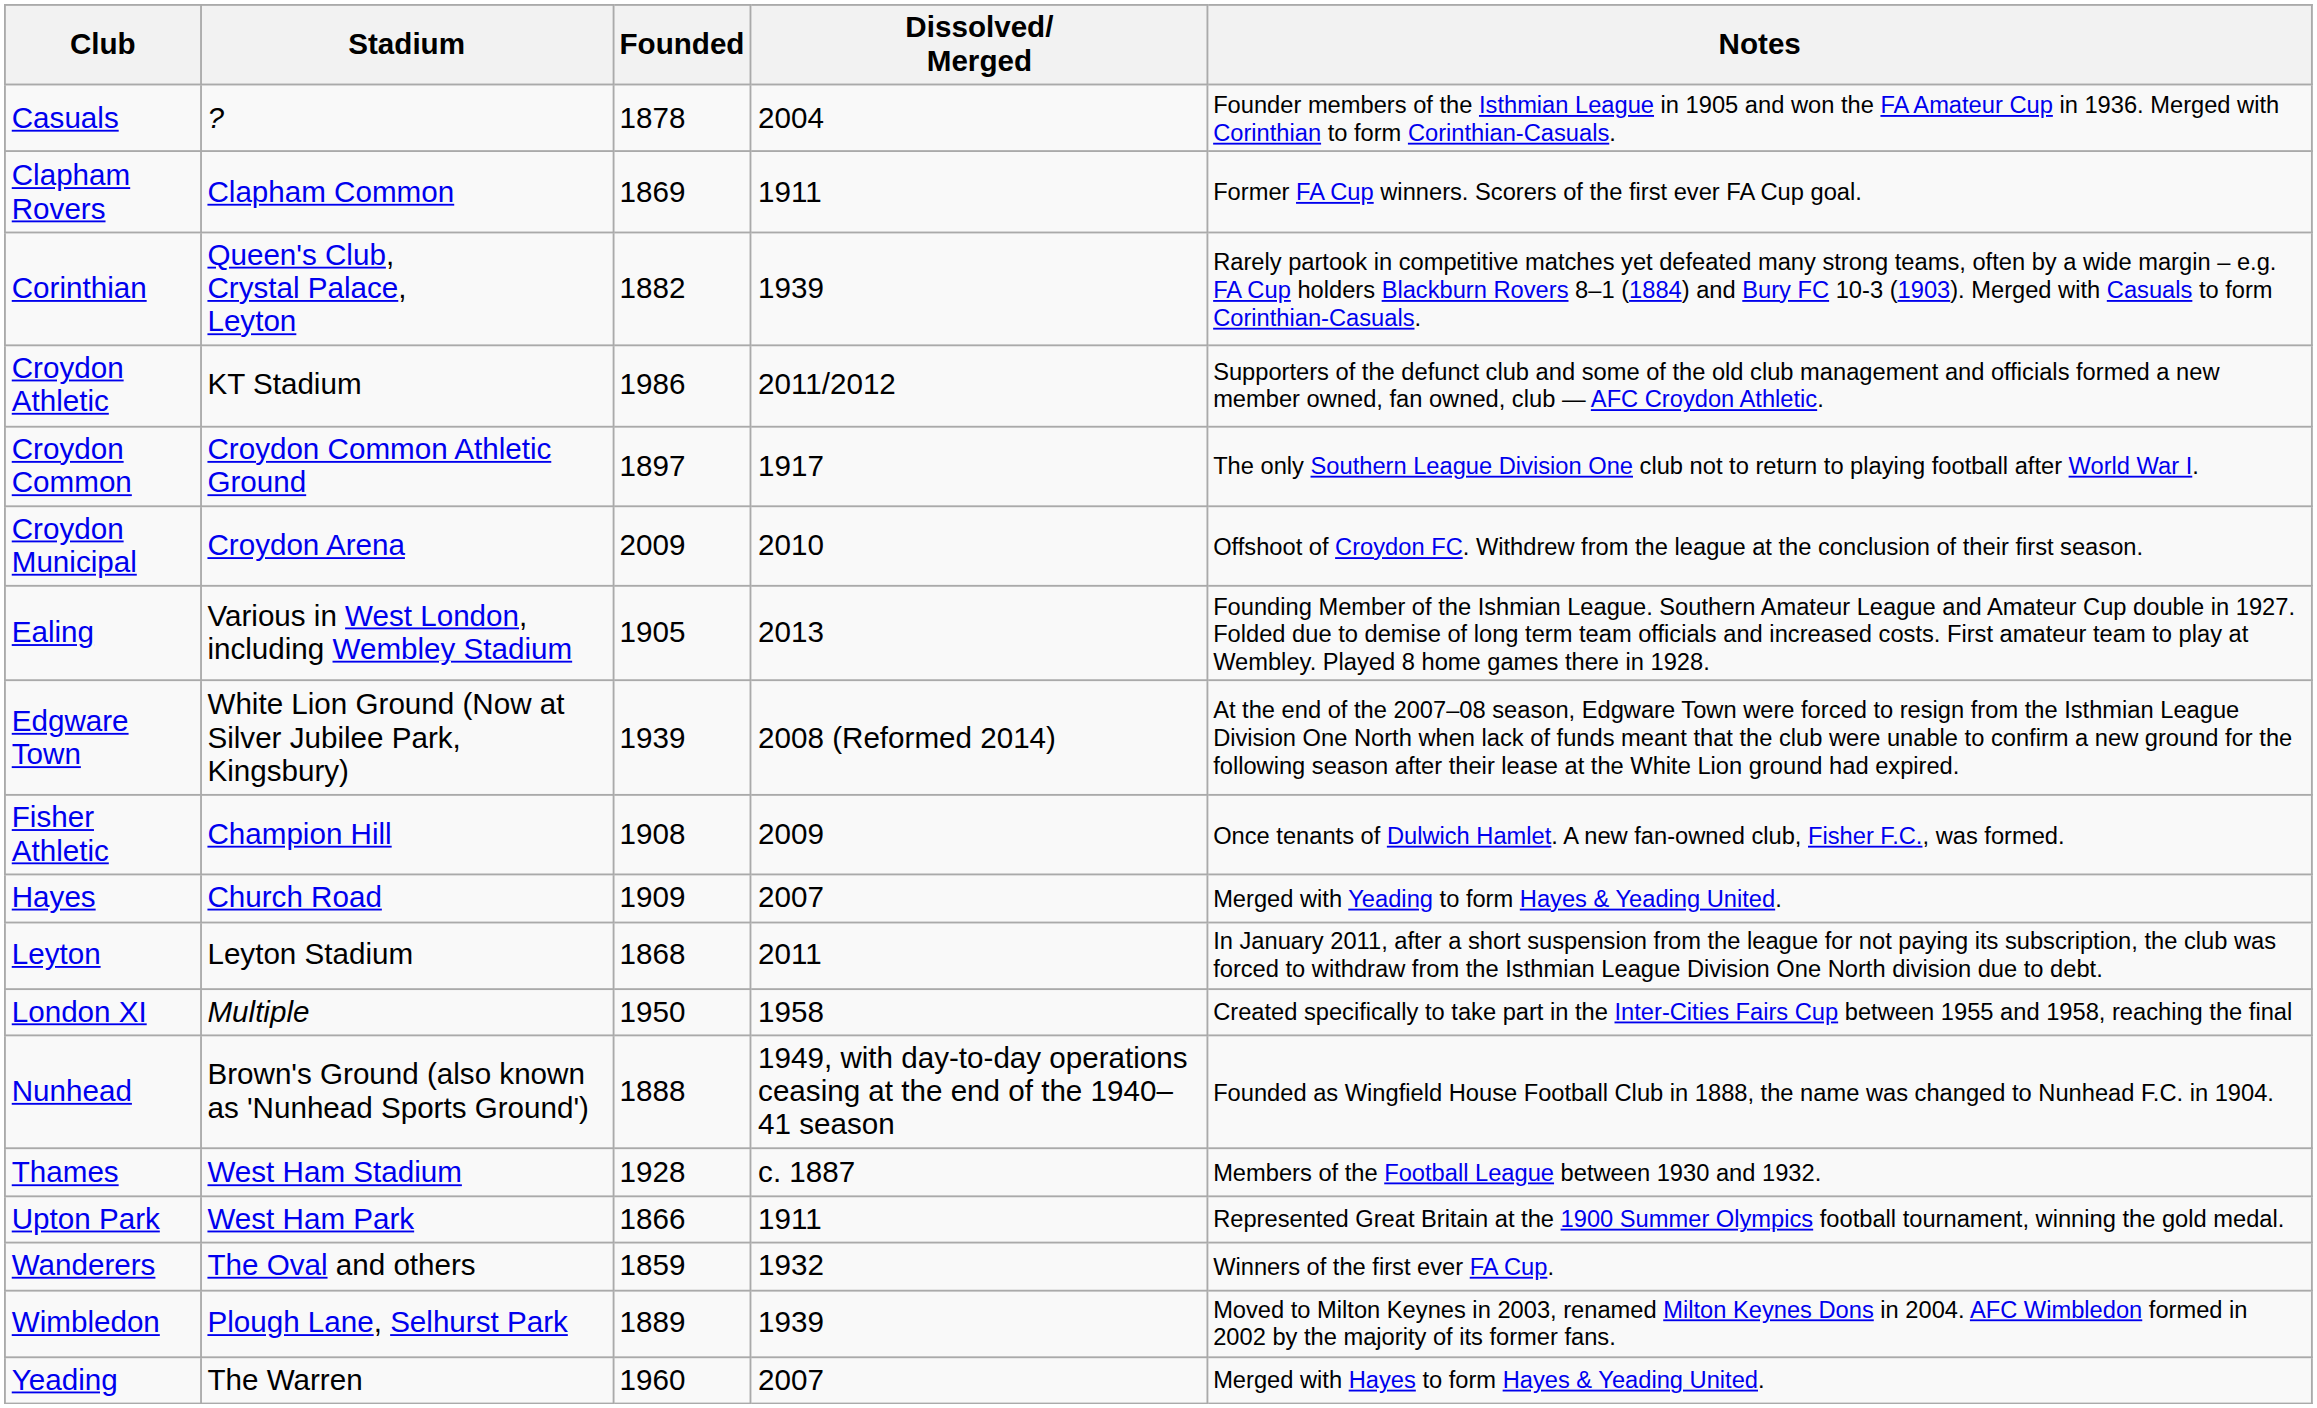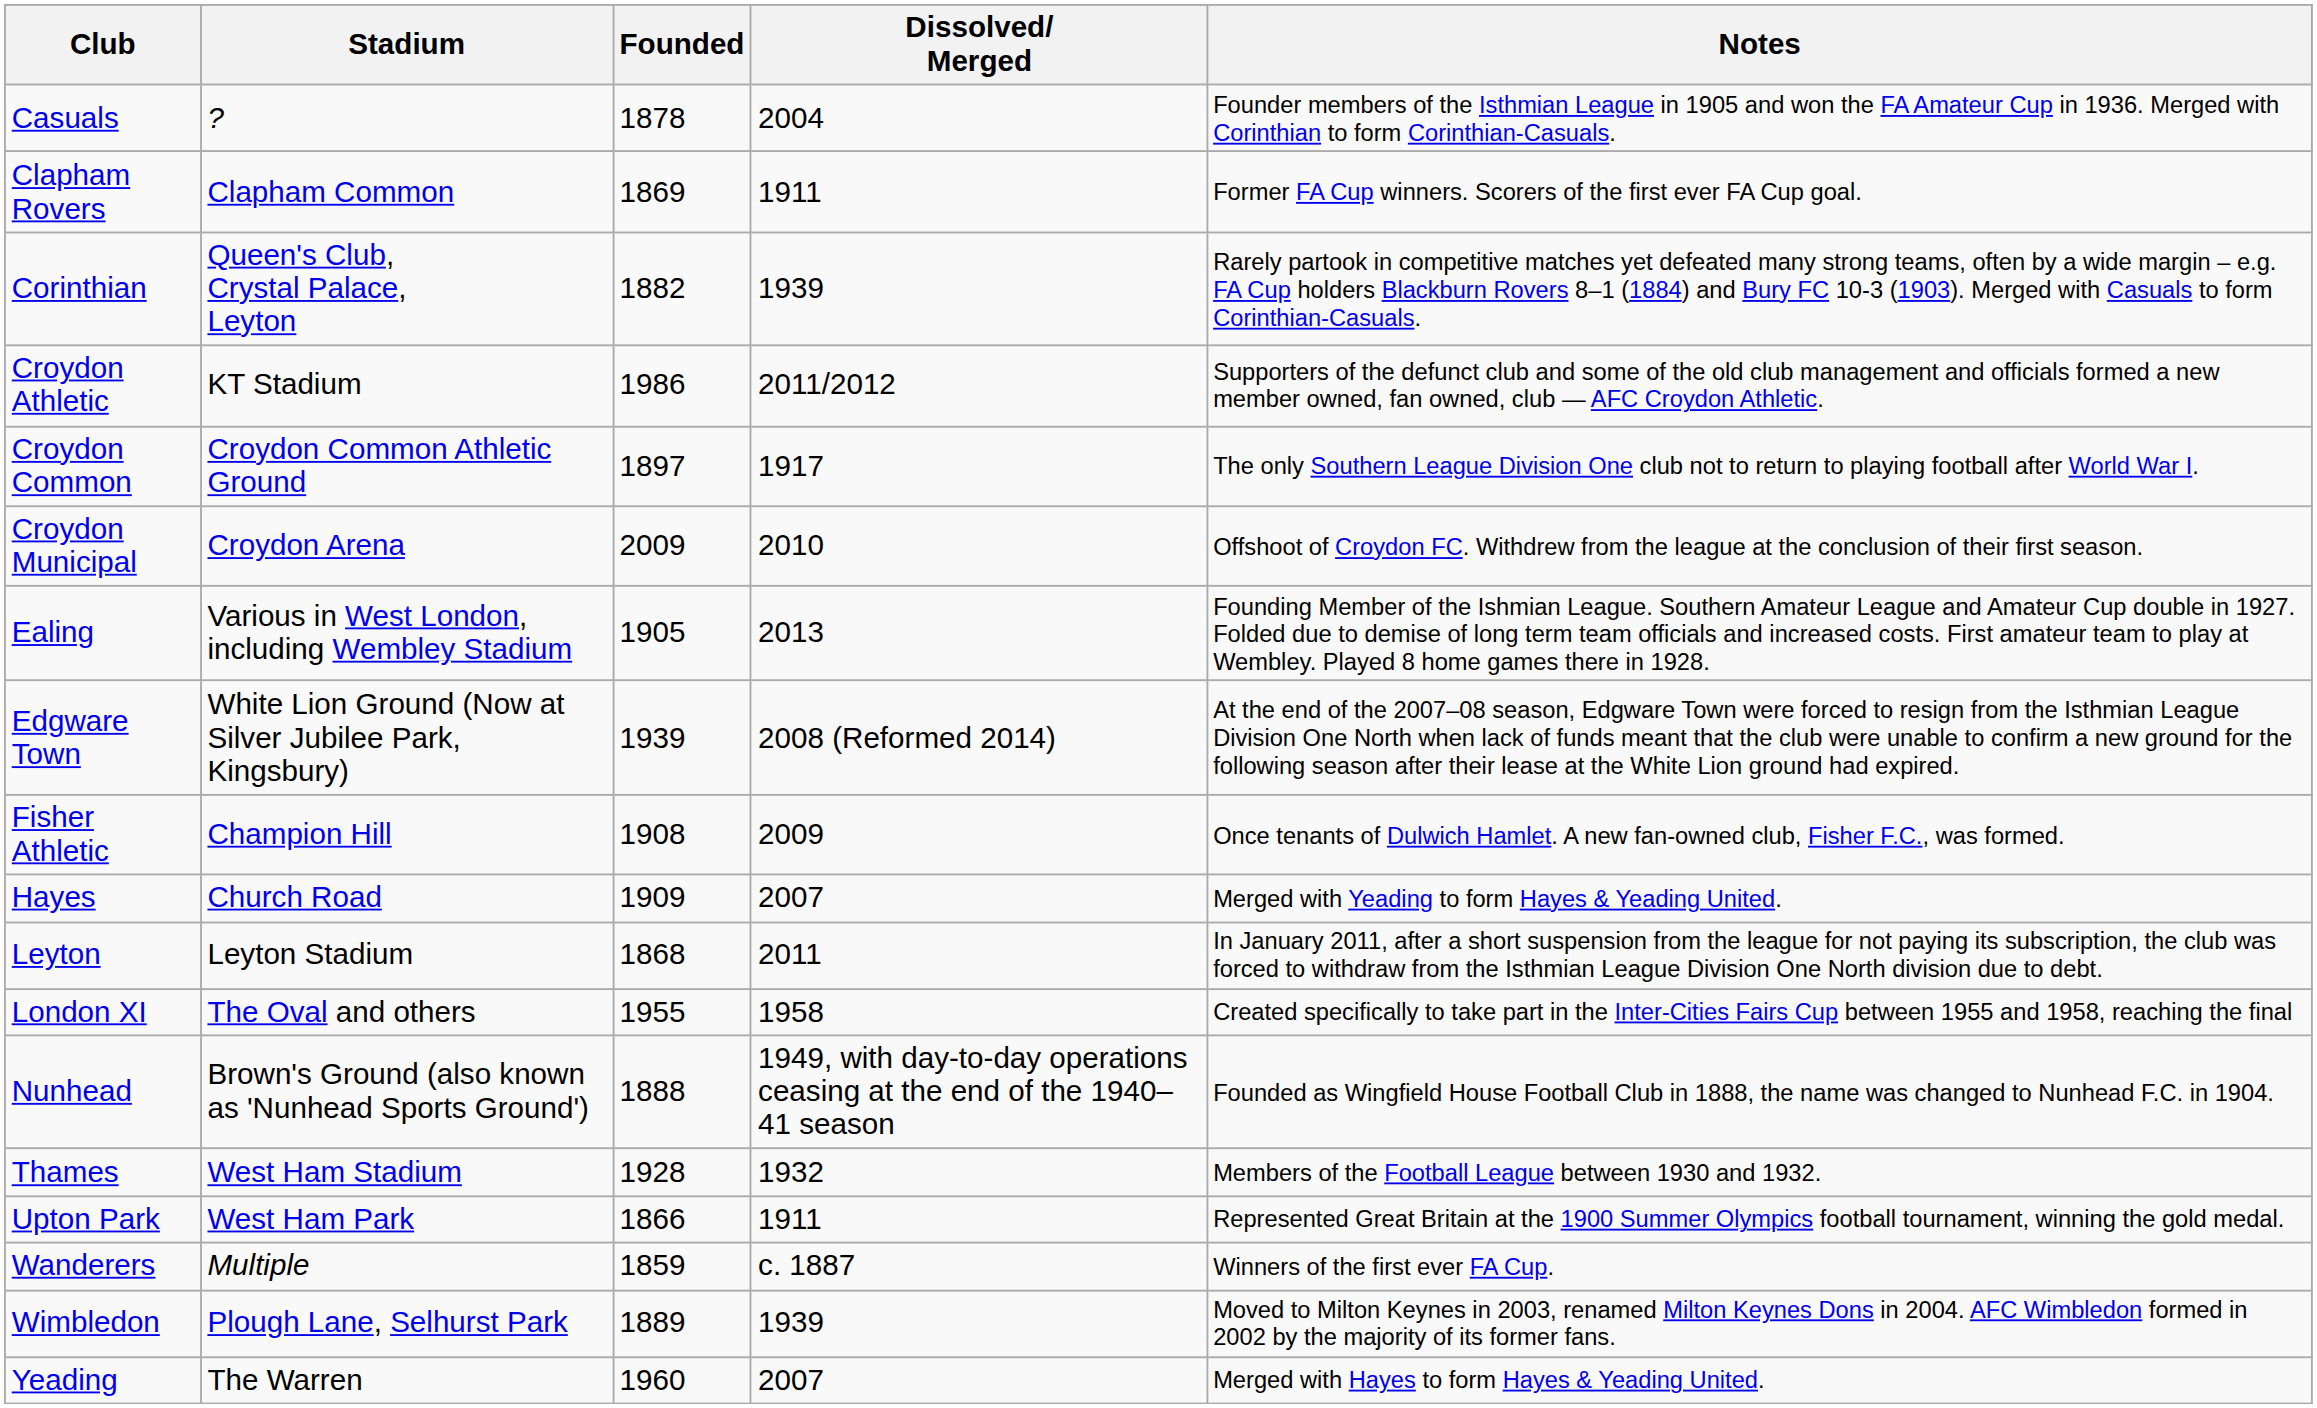London XI | Stadium: Multiple -> The Oval and others
London XI | Founded: 1950 -> 1955
Thames | Dissolved/ Merged: c. 1887 -> 1932
Wanderers | Stadium: The Oval and others -> Multiple
Wanderers | Dissolved/ Merged: 1932 -> c. 1887
